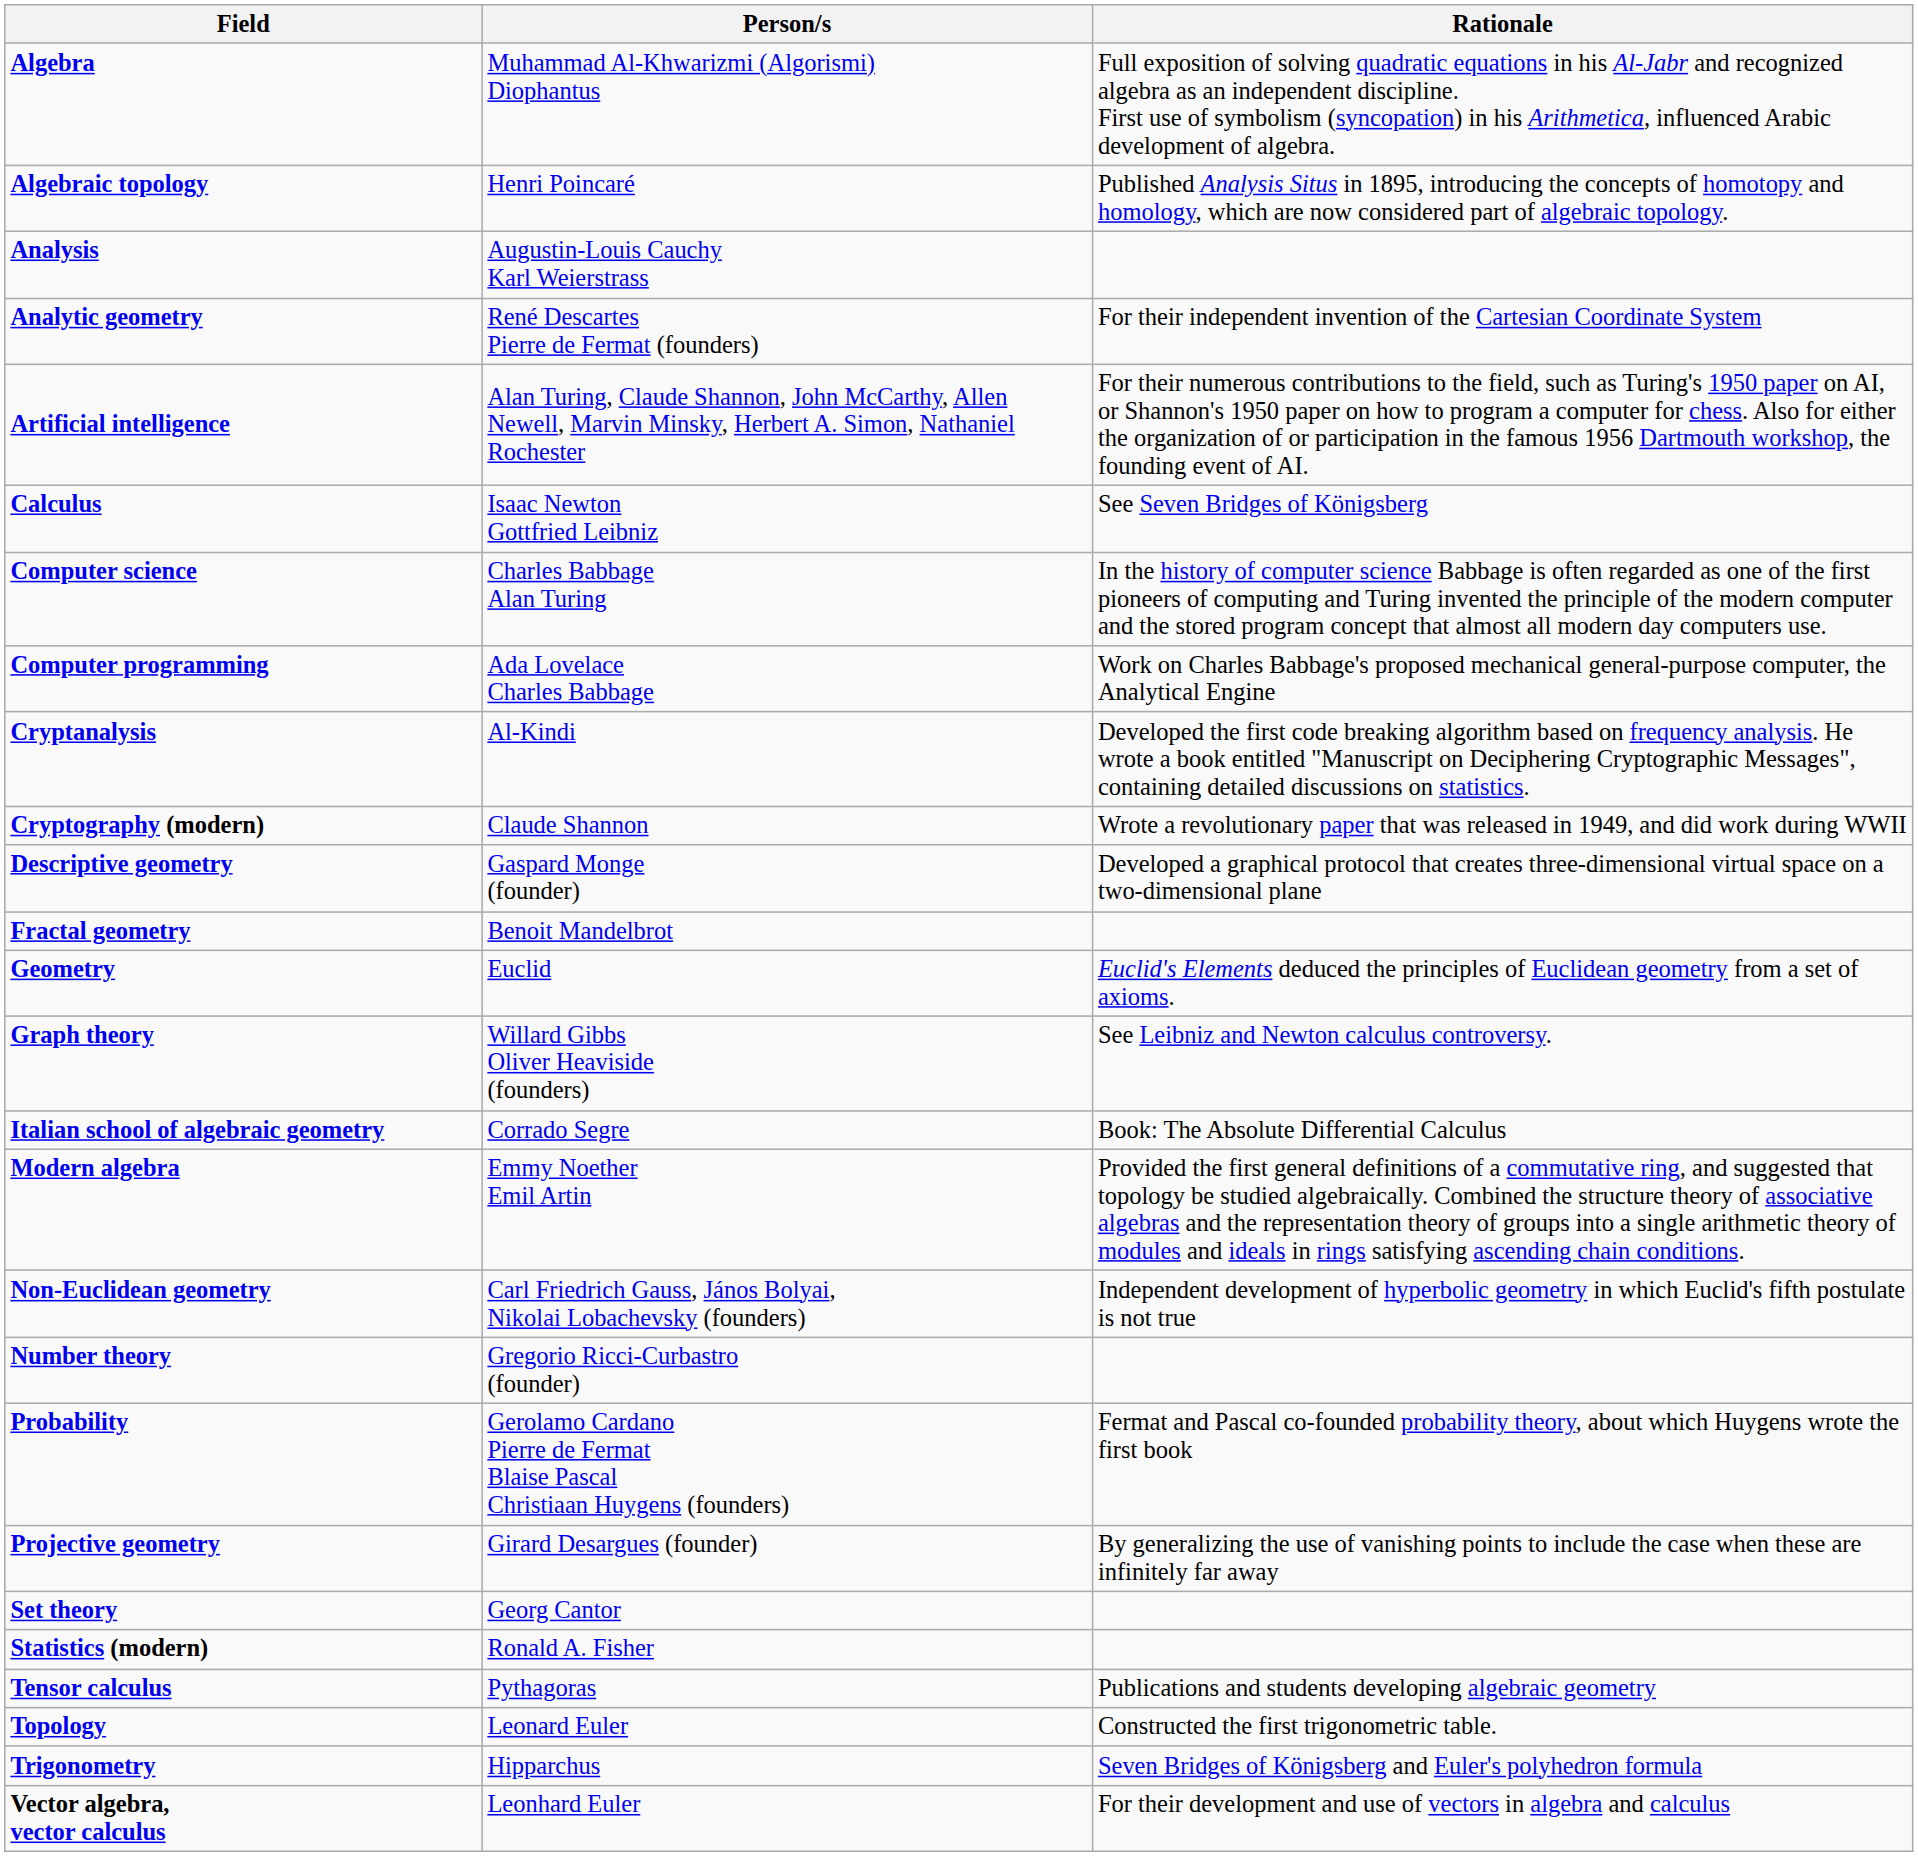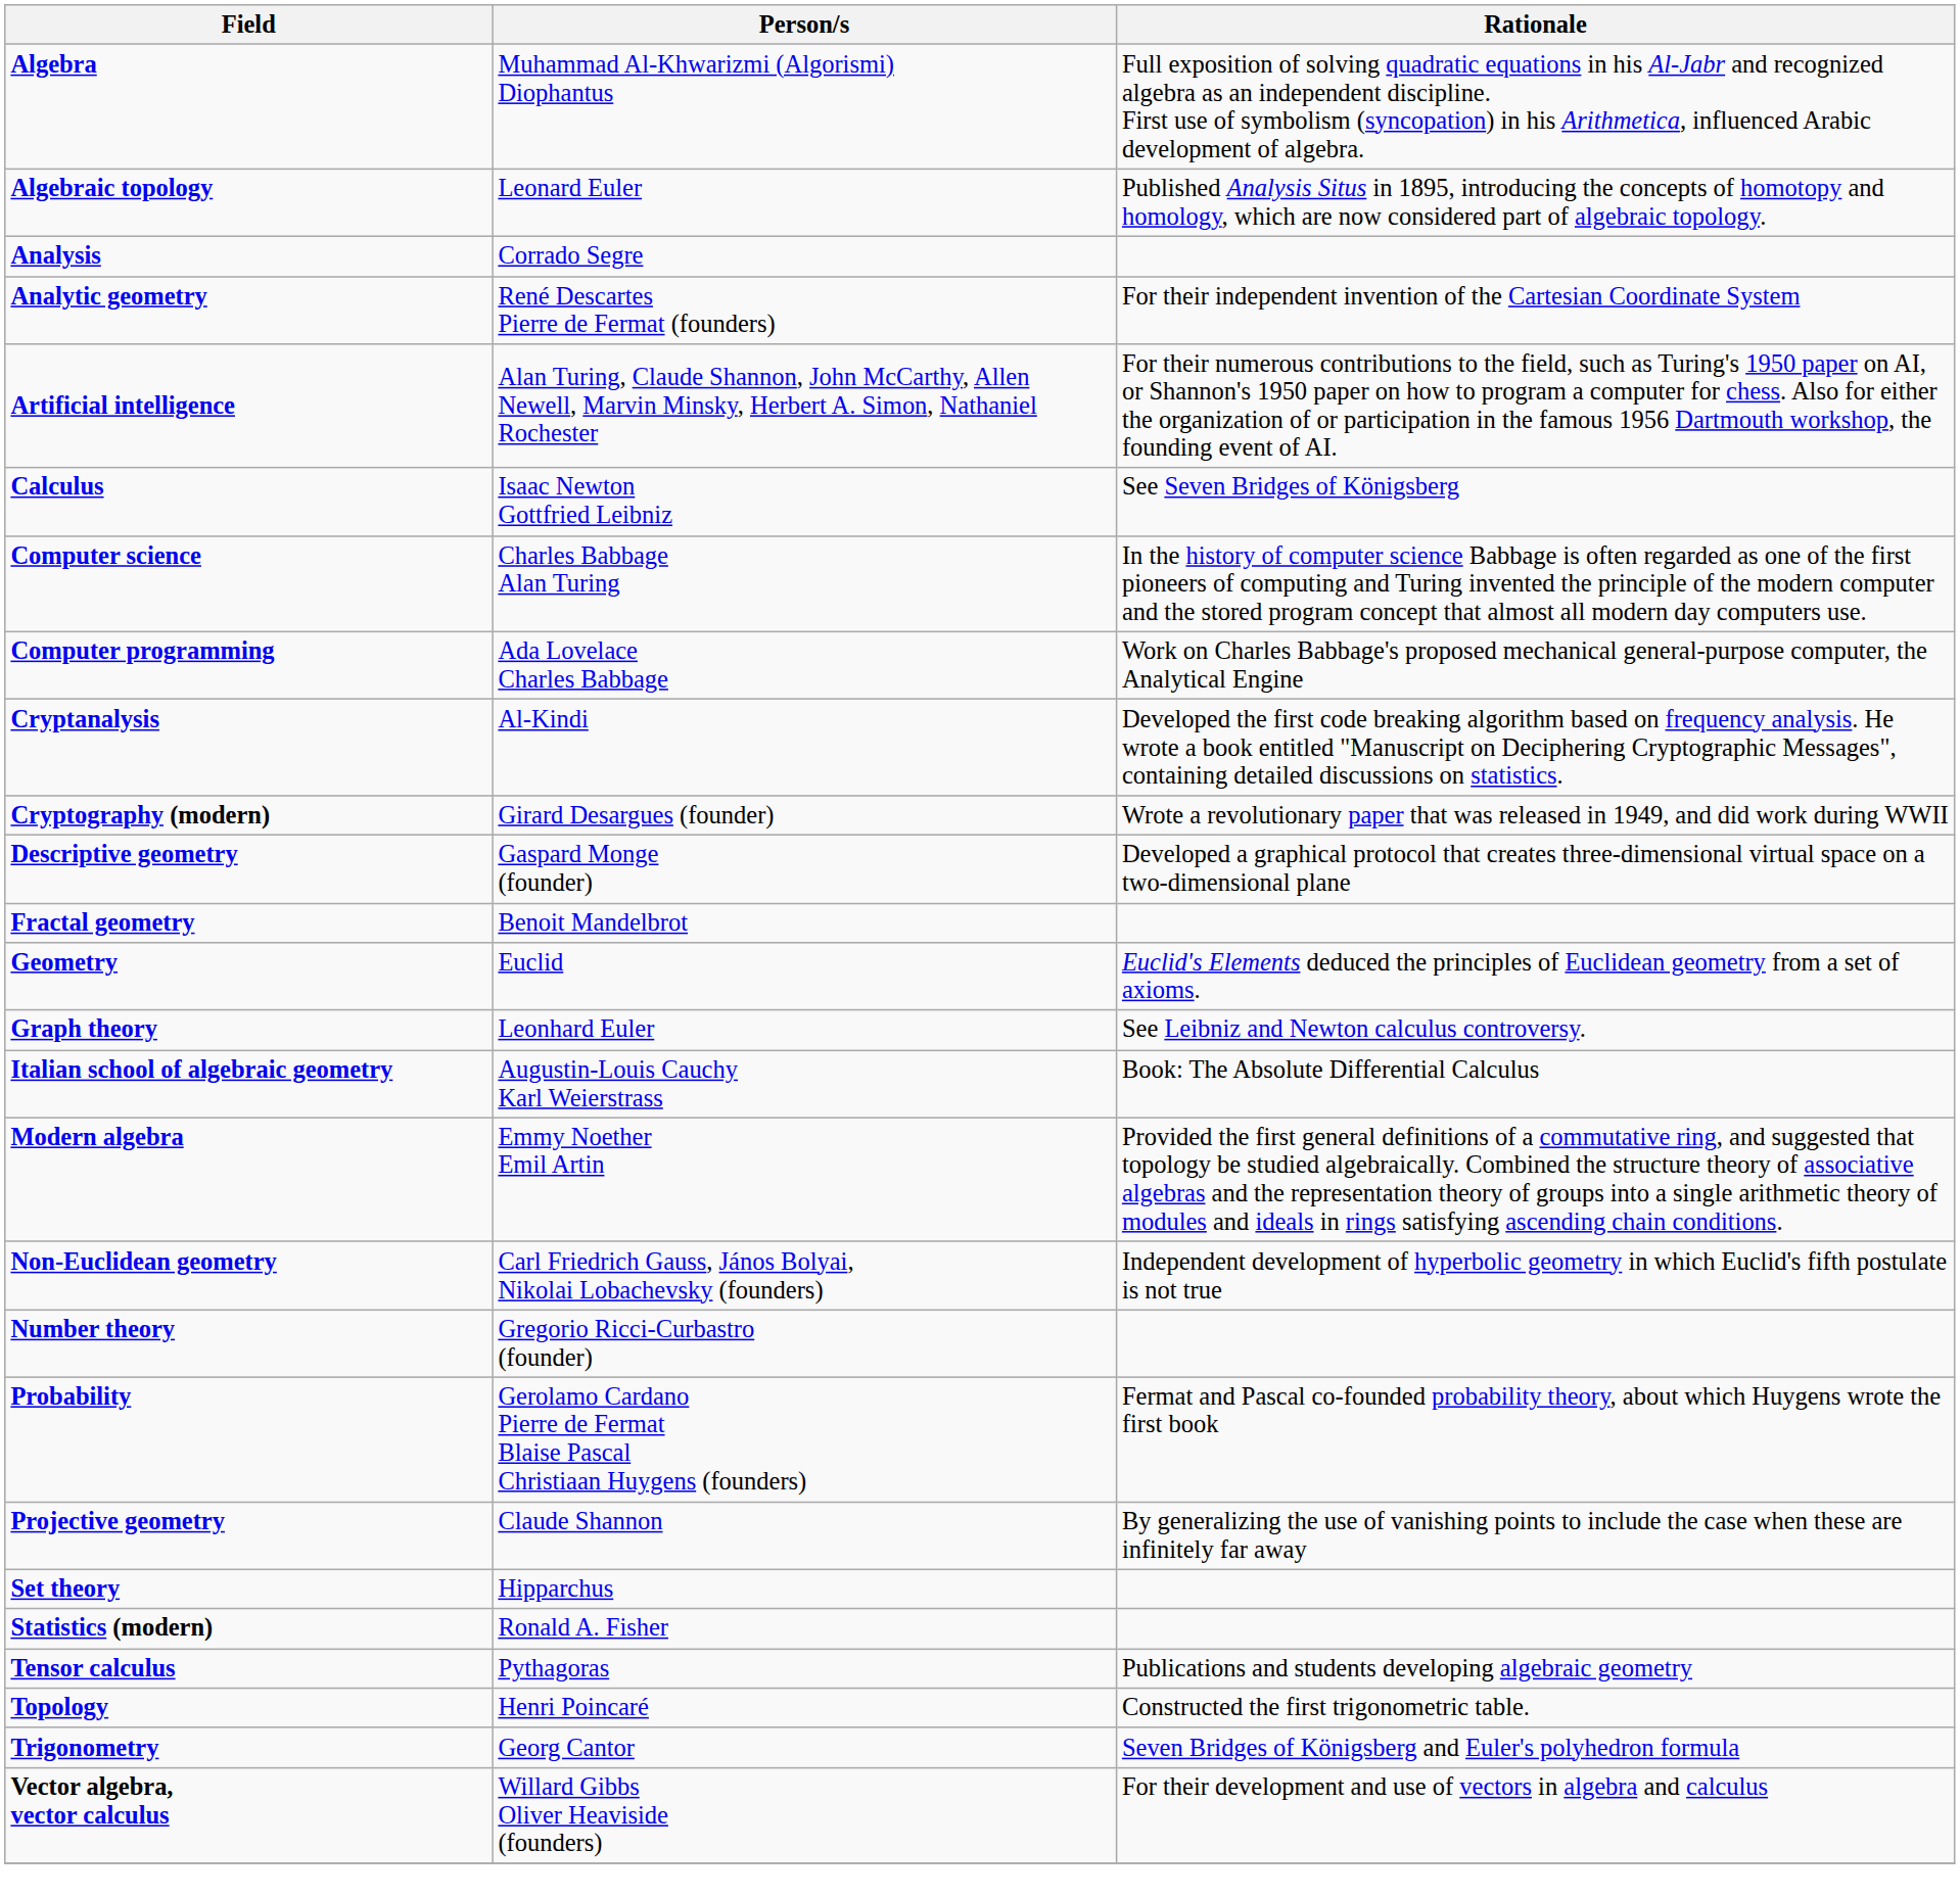Algebraic topology | Person/s: Henri Poincaré -> Leonard Euler
Analysis | Person/s: Augustin-Louis Cauchy Karl Weierstrass -> Corrado Segre
Cryptography (modern) | Person/s: Claude Shannon -> Girard Desargues (founder)
Graph theory | Person/s: Willard Gibbs Oliver Heaviside (founders) -> Leonhard Euler
Italian school of algebraic geometry | Person/s: Corrado Segre -> Augustin-Louis Cauchy Karl Weierstrass
Projective geometry | Person/s: Girard Desargues (founder) -> Claude Shannon
Set theory | Person/s: Georg Cantor -> Hipparchus
Topology | Person/s: Leonard Euler -> Henri Poincaré
Trigonometry | Person/s: Hipparchus -> Georg Cantor
Vector algebra, vector calculus | Person/s: Leonhard Euler -> Willard Gibbs Oliver Heaviside (founders)
